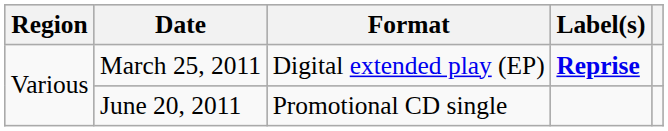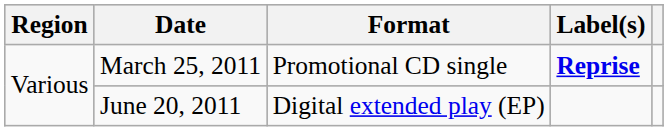March 25, 2011 | Format: Digital extended play (EP) -> Promotional CD single
June 20, 2011 | Format: Promotional CD single -> Digital extended play (EP)
